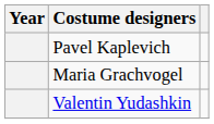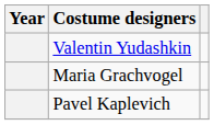rows swapped: Pavel Kaplevich <-> Valentin Yudashkin
